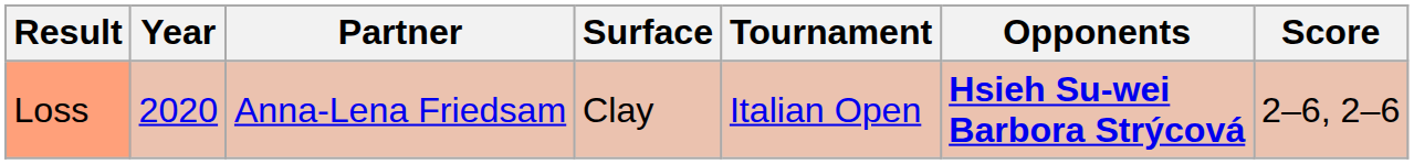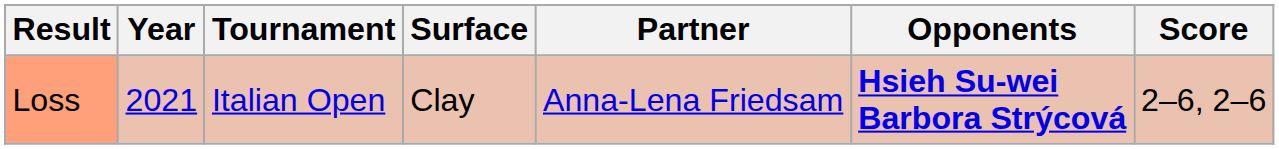columns swapped: Tournament <-> Partner
Loss | Year: 2020 -> 2021
